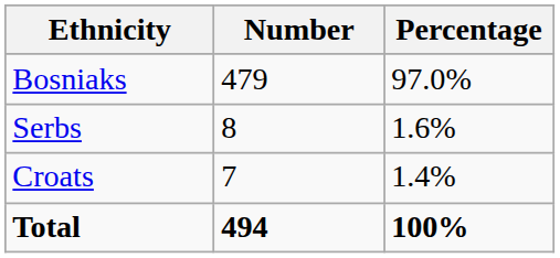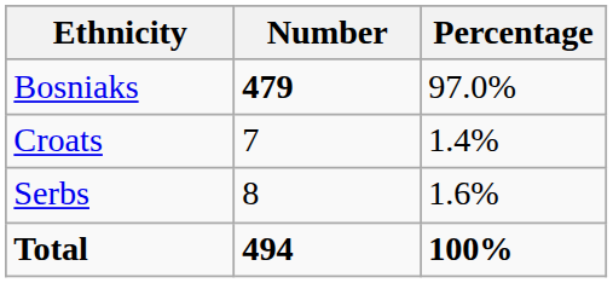Bosniaks | Number: normal -> bold
rows swapped: Serbs <-> Croats
